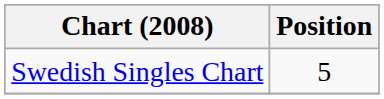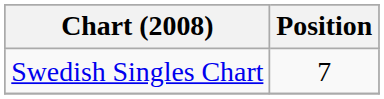Swedish Singles Chart | Position: 5 -> 7
